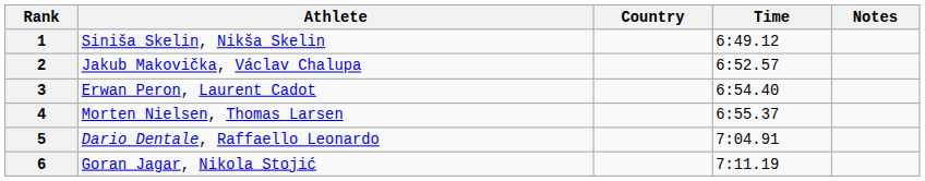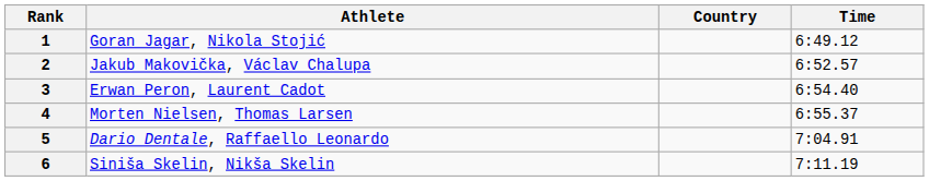- column: Notes
1 | Athlete: Siniša Skelin, Nikša Skelin -> Goran Jagar, Nikola Stojić
6 | Athlete: Goran Jagar, Nikola Stojić -> Siniša Skelin, Nikša Skelin
